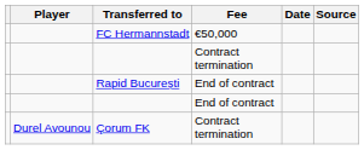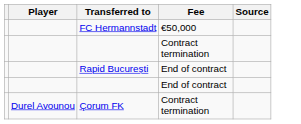- column: Date
